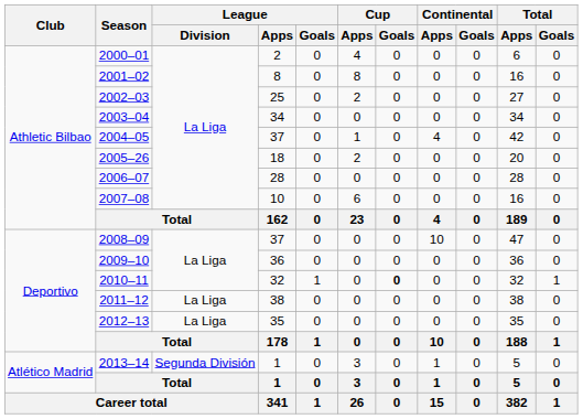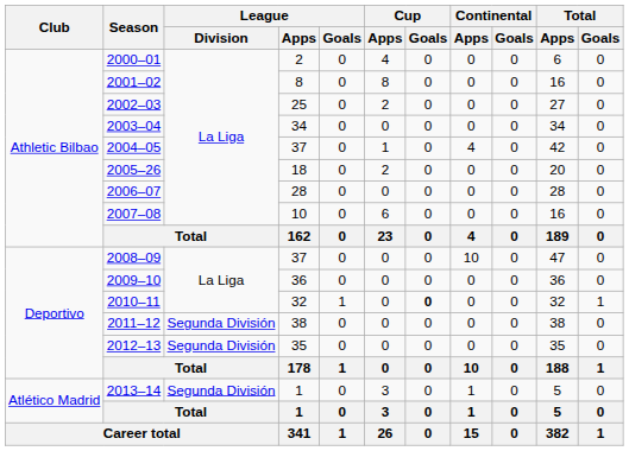2011–12 | League / Division: La Liga -> Segunda División
2012–13 | League / Division: La Liga -> Segunda División
